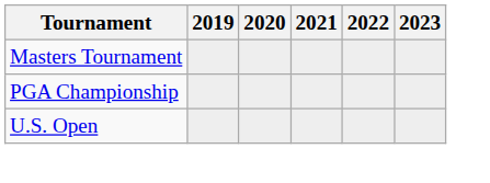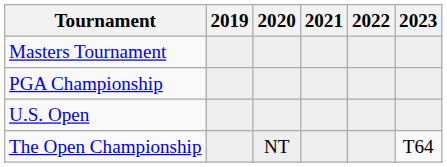+ row: The Open Championship | NT | T64
